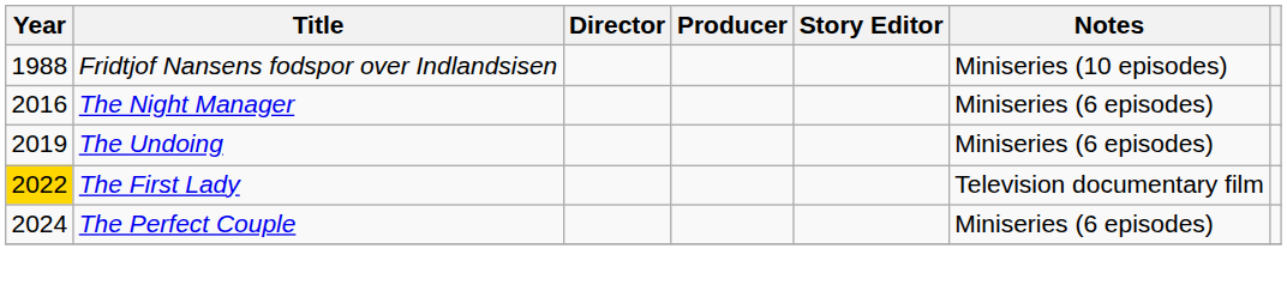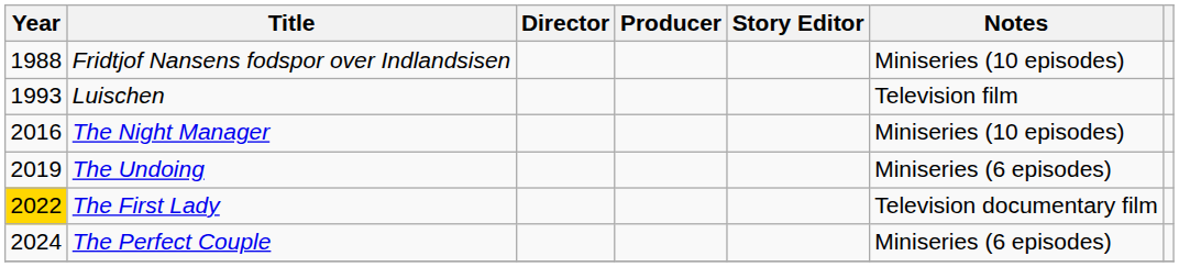+ row: 1993 | Luischen | Television film
The Night Manager | Notes: Miniseries (6 episodes) -> Miniseries (10 episodes)
